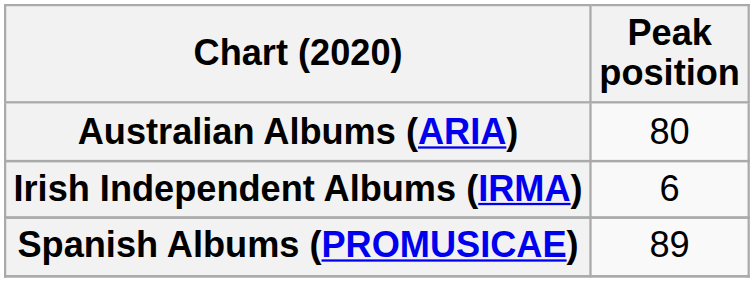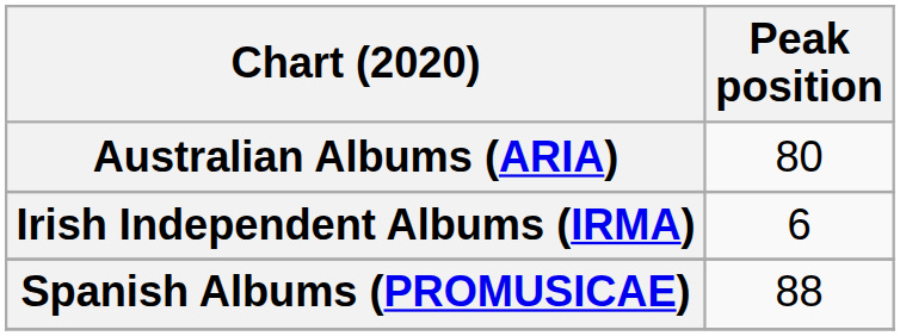Spanish Albums (PROMUSICAE) | Peak position: 89 -> 88
